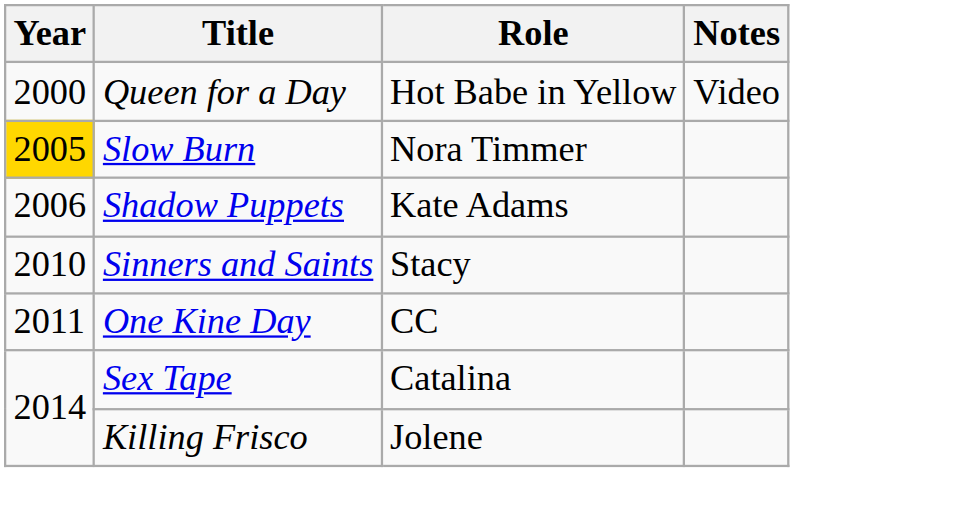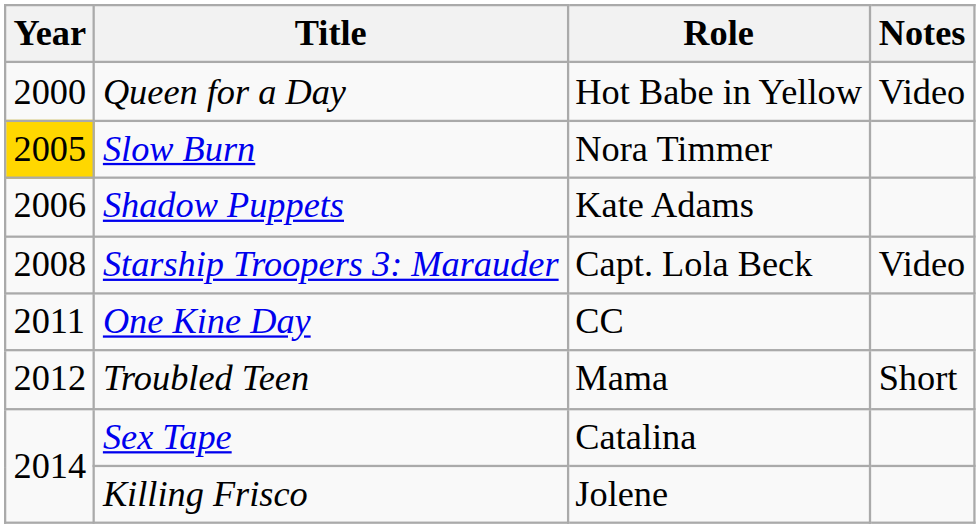+ row: 2008 | Starship Troopers 3: Marauder | Capt. Lola Beck | Video
- row: 2010 | Sinners and Saints | Stacy
+ row: 2012 | Troubled Teen | Mama | Short
